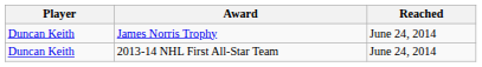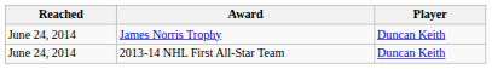columns swapped: Player <-> Reached
